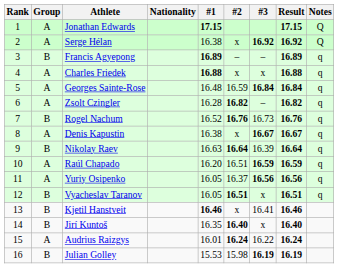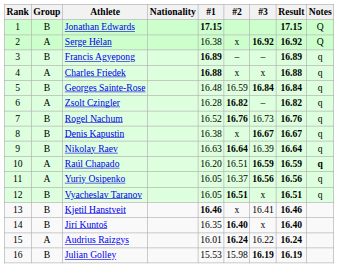Jonathan Edwards | Group: A -> B
Georges Sainte-Rose | Group: A -> B
Denis Kapustin | Group: A -> B
Raúl Chapado | Notes: normal -> bold
